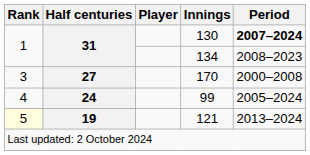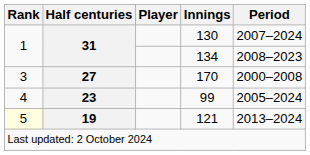130 | Period: bold -> normal
99 | Half centuries: 24 -> 23
